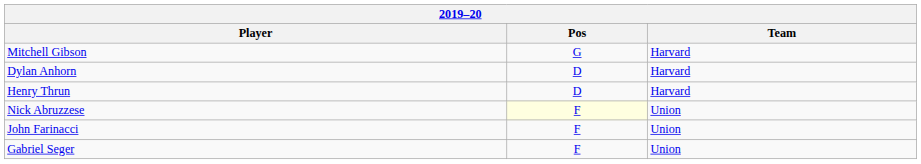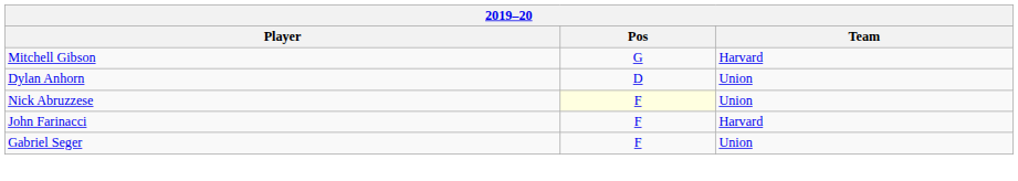Dylan Anhorn | Team: Harvard -> Union
- row: Henry Thrun | D | Harvard
John Farinacci | Team: Union -> Harvard
